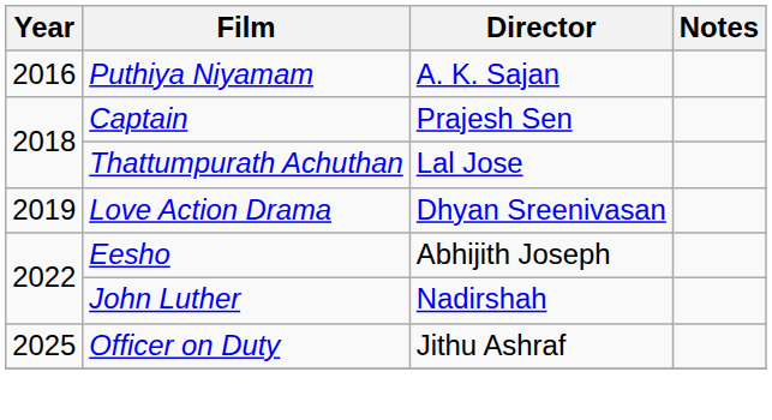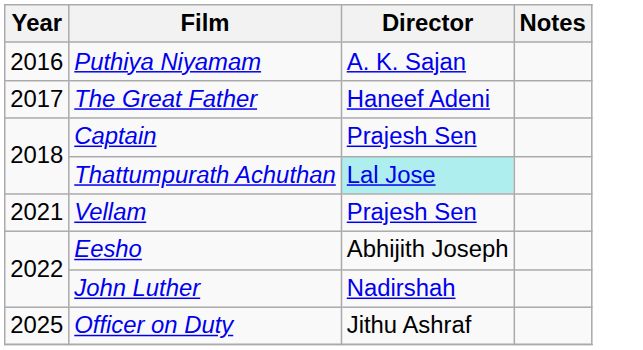+ row: 2017 | The Great Father | Haneef Adeni
Thattumpurath Achuthan | Director: no background -> paleturquoise background
- row: 2019 | Love Action Drama | Dhyan Sreenivasan
+ row: 2021 | Vellam | Prajesh Sen
